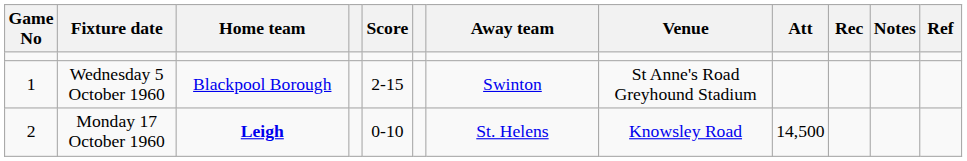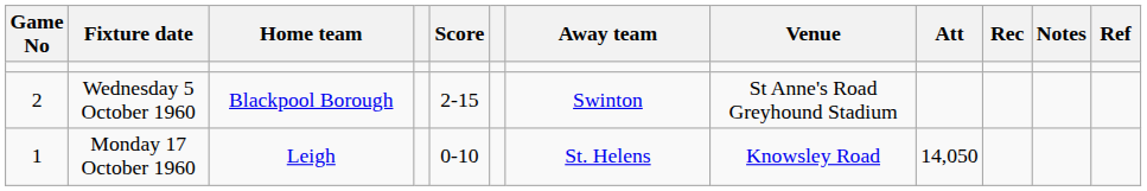Wednesday 5 October 1960 | Game No: 1 -> 2
Monday 17 October 1960 | Game No: 2 -> 1
Monday 17 October 1960 | Home team: bold -> normal
Monday 17 October 1960 | Att: 14,500 -> 14,050
